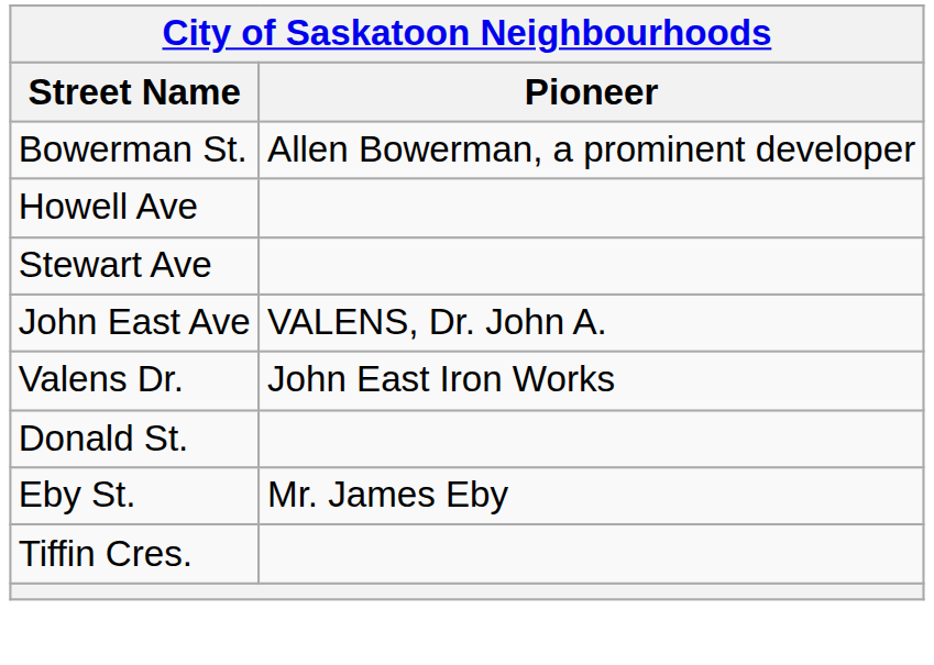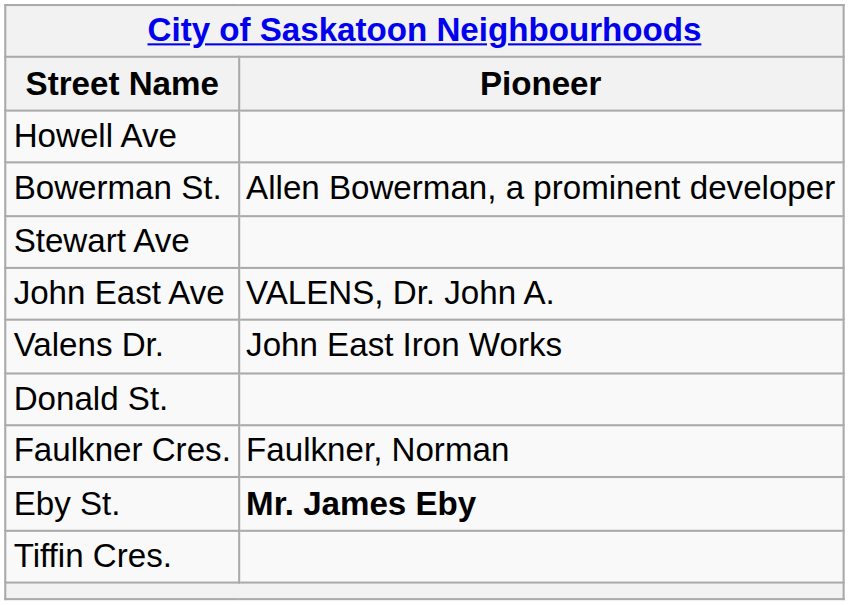rows swapped: Bowerman St. <-> Howell Ave
+ row: Faulkner Cres. | Faulkner, Norman
Eby St. | Pioneer: normal -> bold
